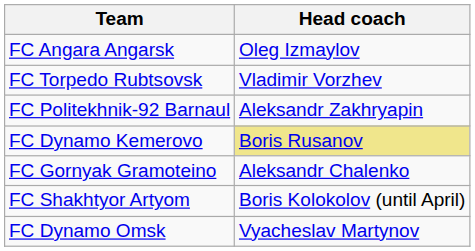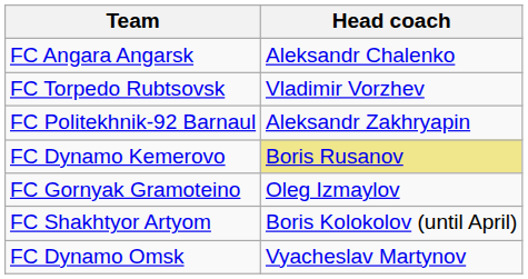FC Angara Angarsk | Head coach: Oleg Izmaylov -> Aleksandr Chalenko
FC Gornyak Gramoteino | Head coach: Aleksandr Chalenko -> Oleg Izmaylov
